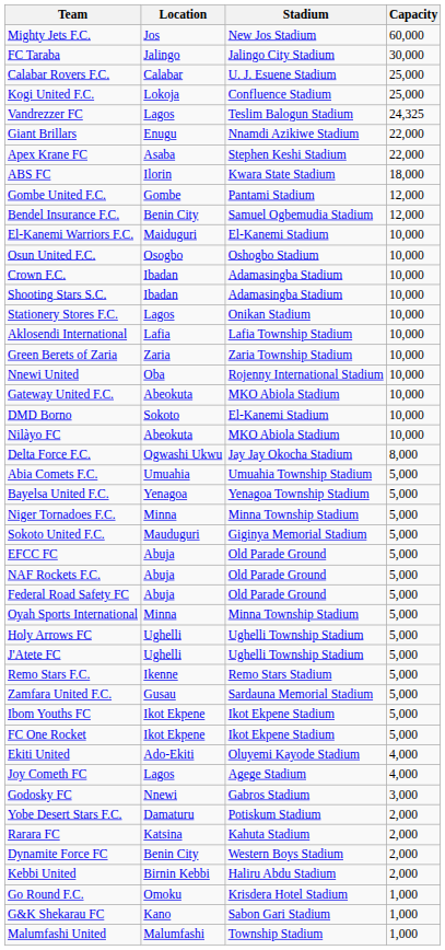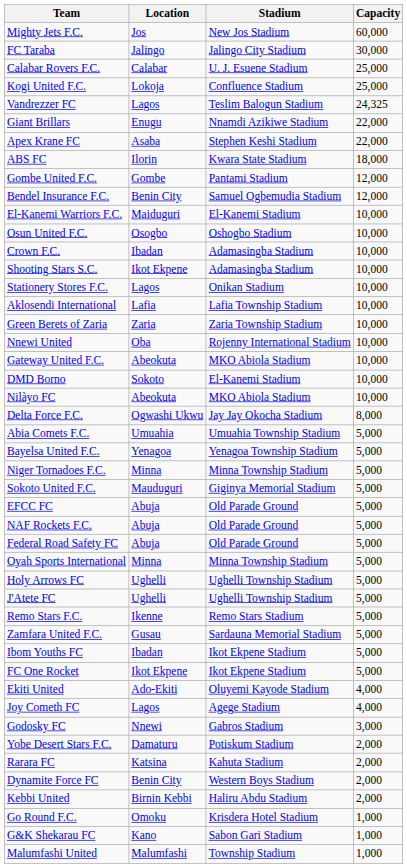Shooting Stars S.C. | Location: Ibadan -> Ikot Ekpene
Ibom Youths FC | Location: Ikot Ekpene -> Ibadan
